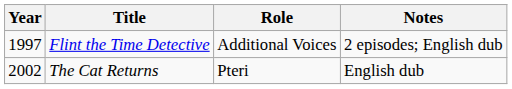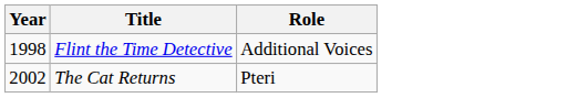- column: Notes | 2 episodes; English dub | English dub
Flint the Time Detective | Year: 1997 -> 1998
